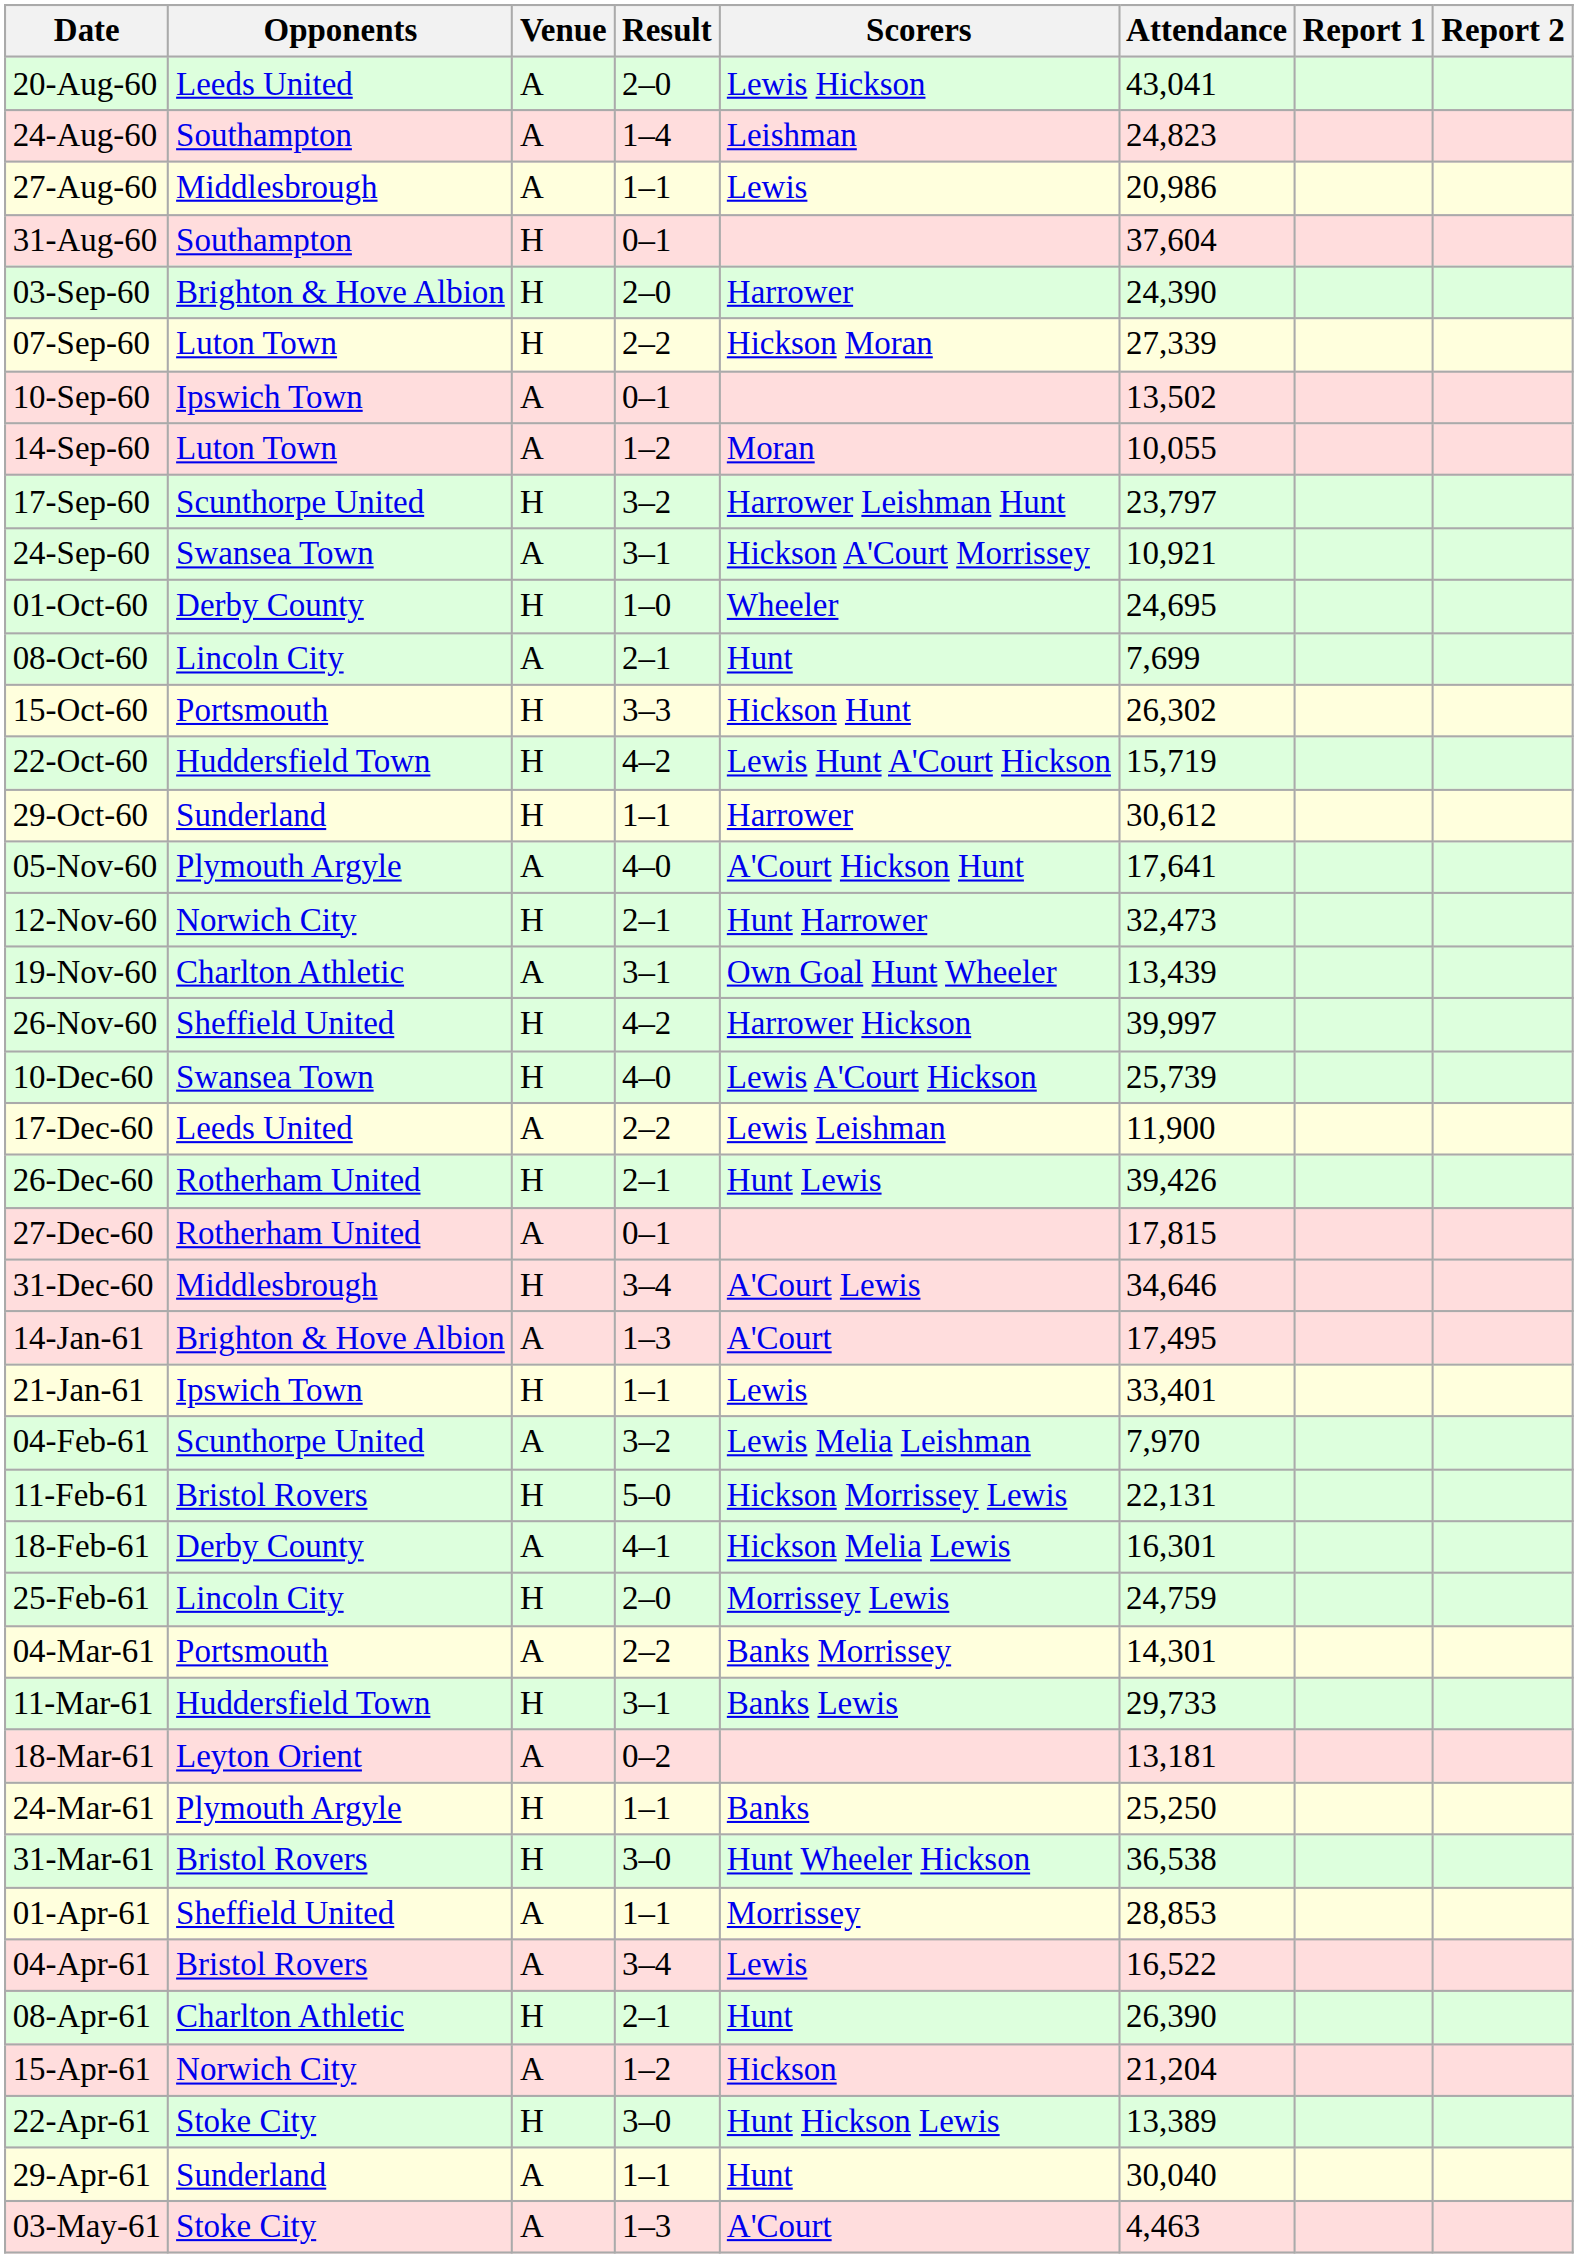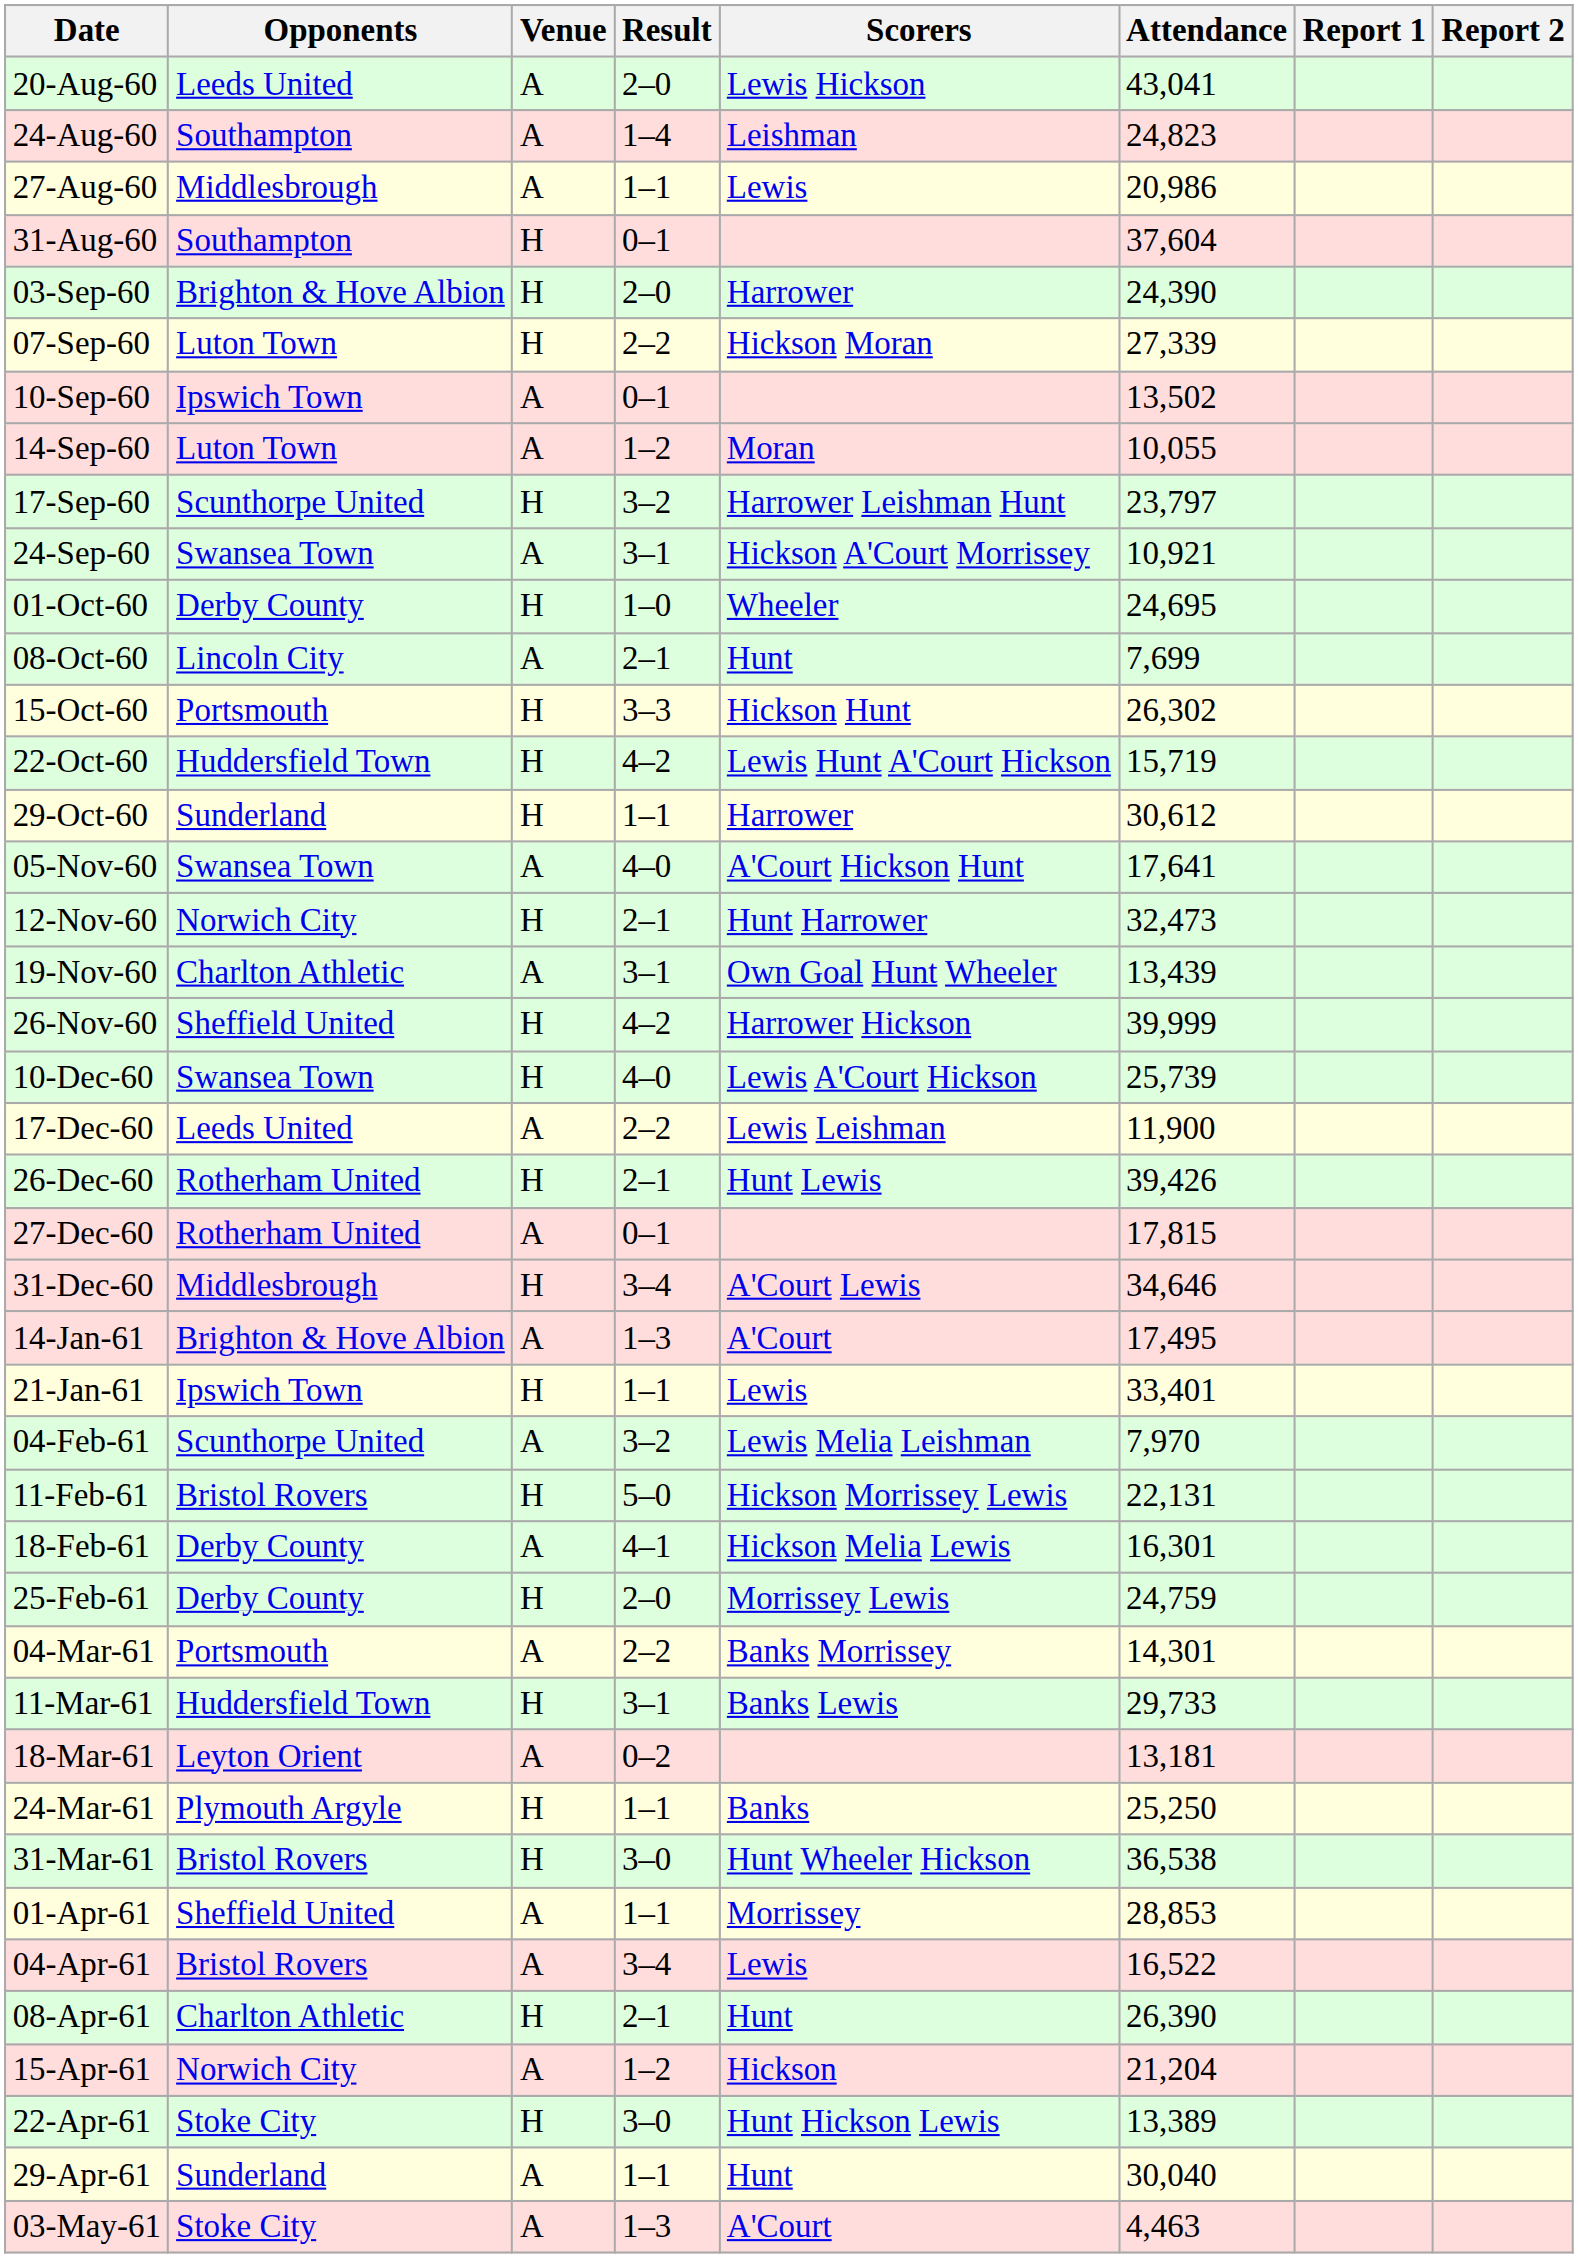05-Nov-60 | Opponents: Plymouth Argyle -> Swansea Town
26-Nov-60 | Attendance: 39,997 -> 39,999
25-Feb-61 | Opponents: Lincoln City -> Derby County
